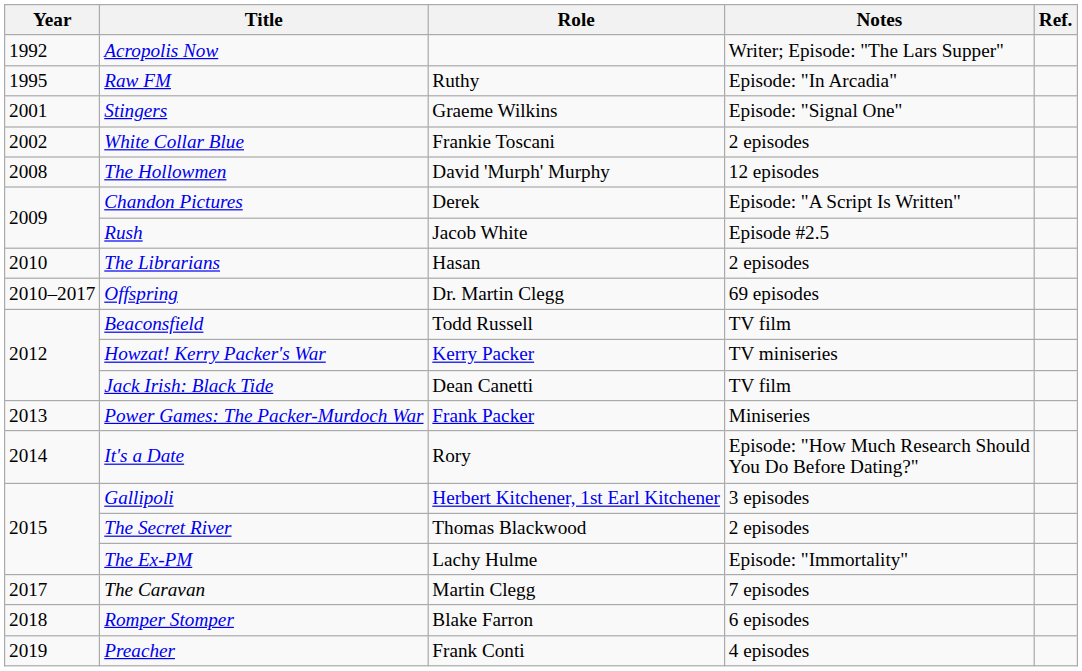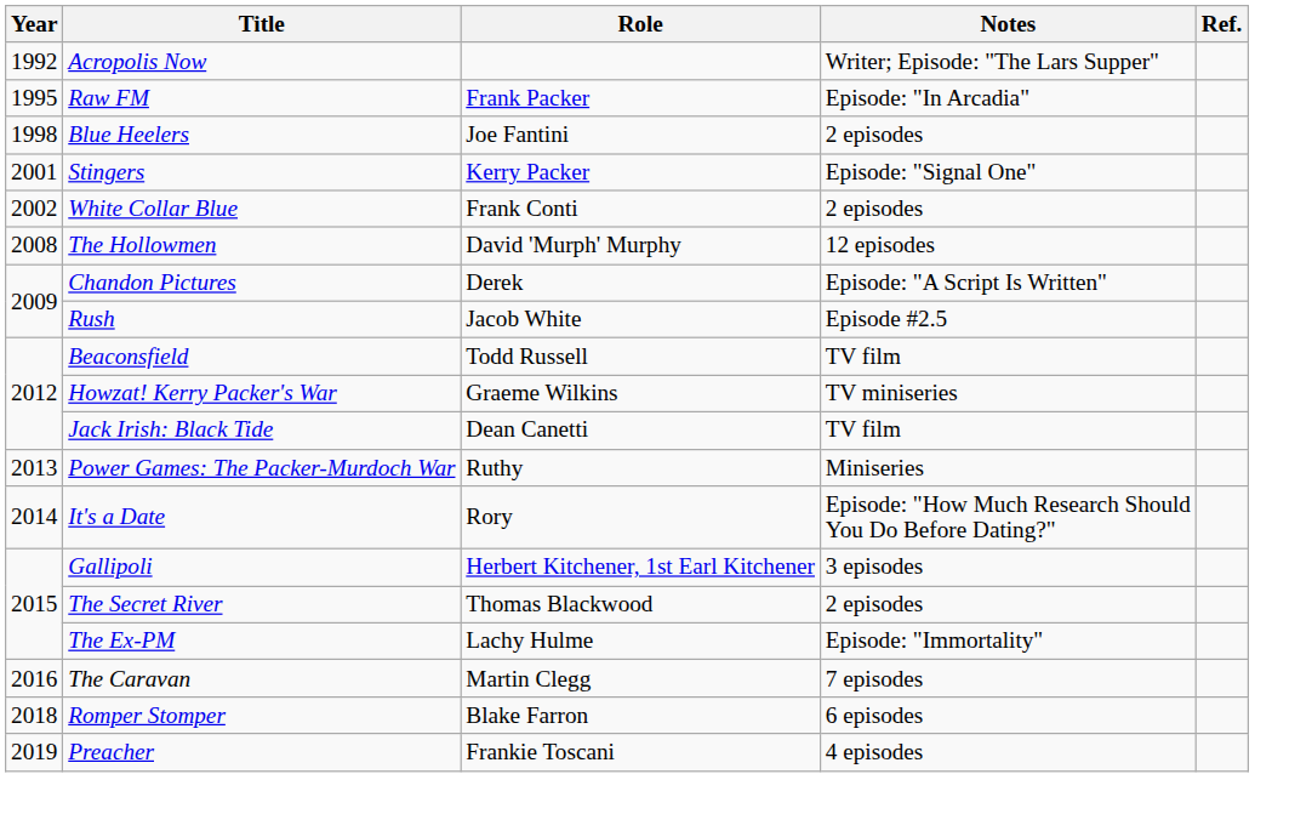Raw FM | Role: Ruthy -> Frank Packer
+ row: 1998 | Blue Heelers | Joe Fantini | 2 episodes
Stingers | Role: Graeme Wilkins -> Kerry Packer
White Collar Blue | Role: Frankie Toscani -> Frank Conti
- row: 2010 | The Librarians | Hasan | 2 episodes
- row: 2010–2017 | Offspring | Dr. Martin Clegg | 69 episodes
Howzat! Kerry Packer's War | Role: Kerry Packer -> Graeme Wilkins
Power Games: The Packer-Murdoch War | Role: Frank Packer -> Ruthy
The Caravan | Year: 2017 -> 2016
Preacher | Role: Frank Conti -> Frankie Toscani
